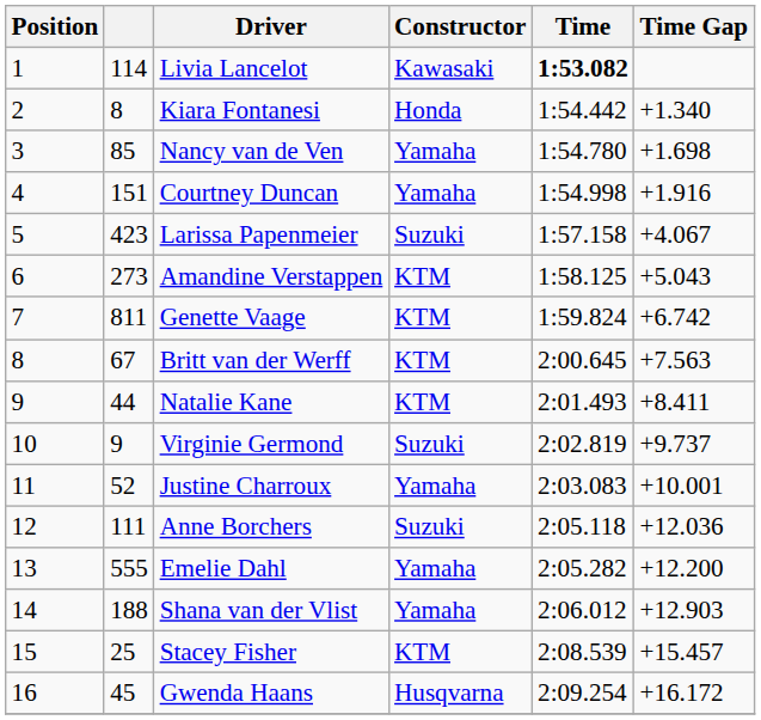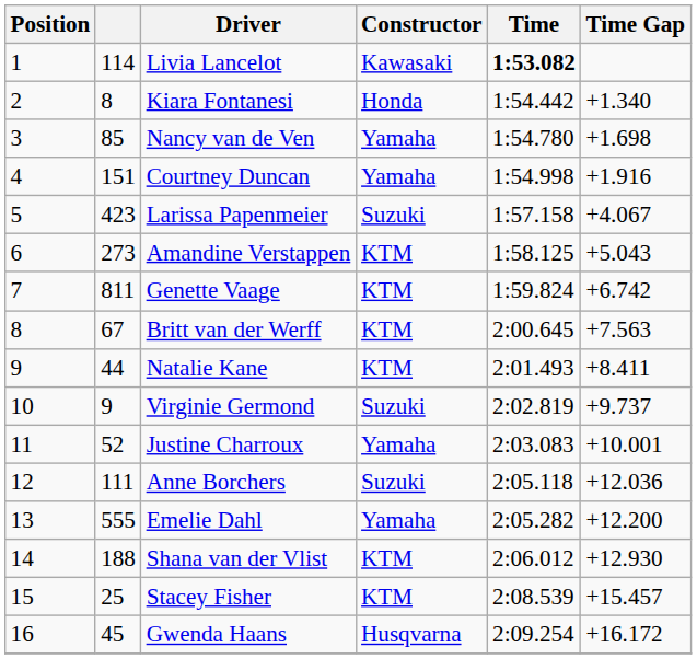Shana van der Vlist | Constructor: Yamaha -> KTM
Shana van der Vlist | Time Gap: +12.903 -> +12.930
